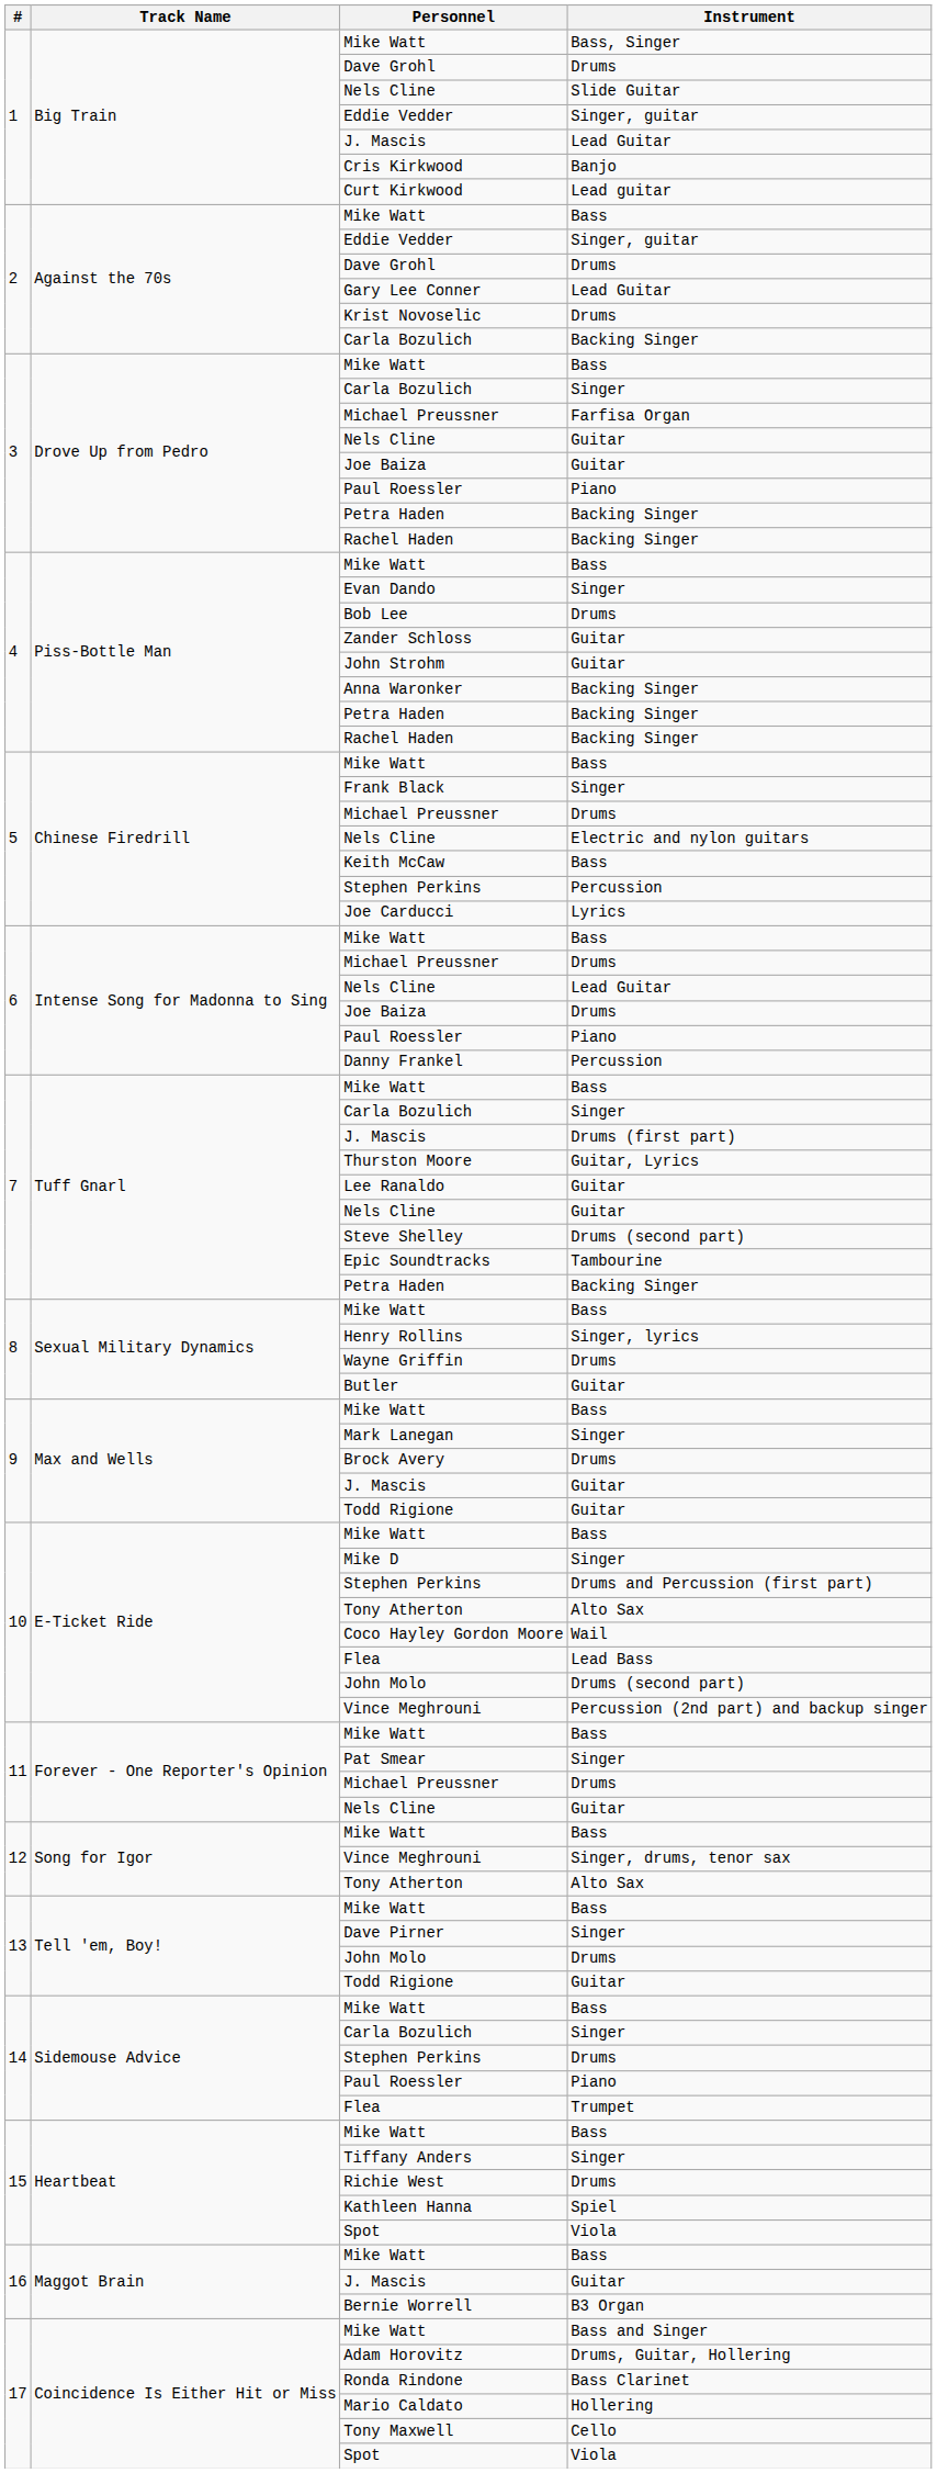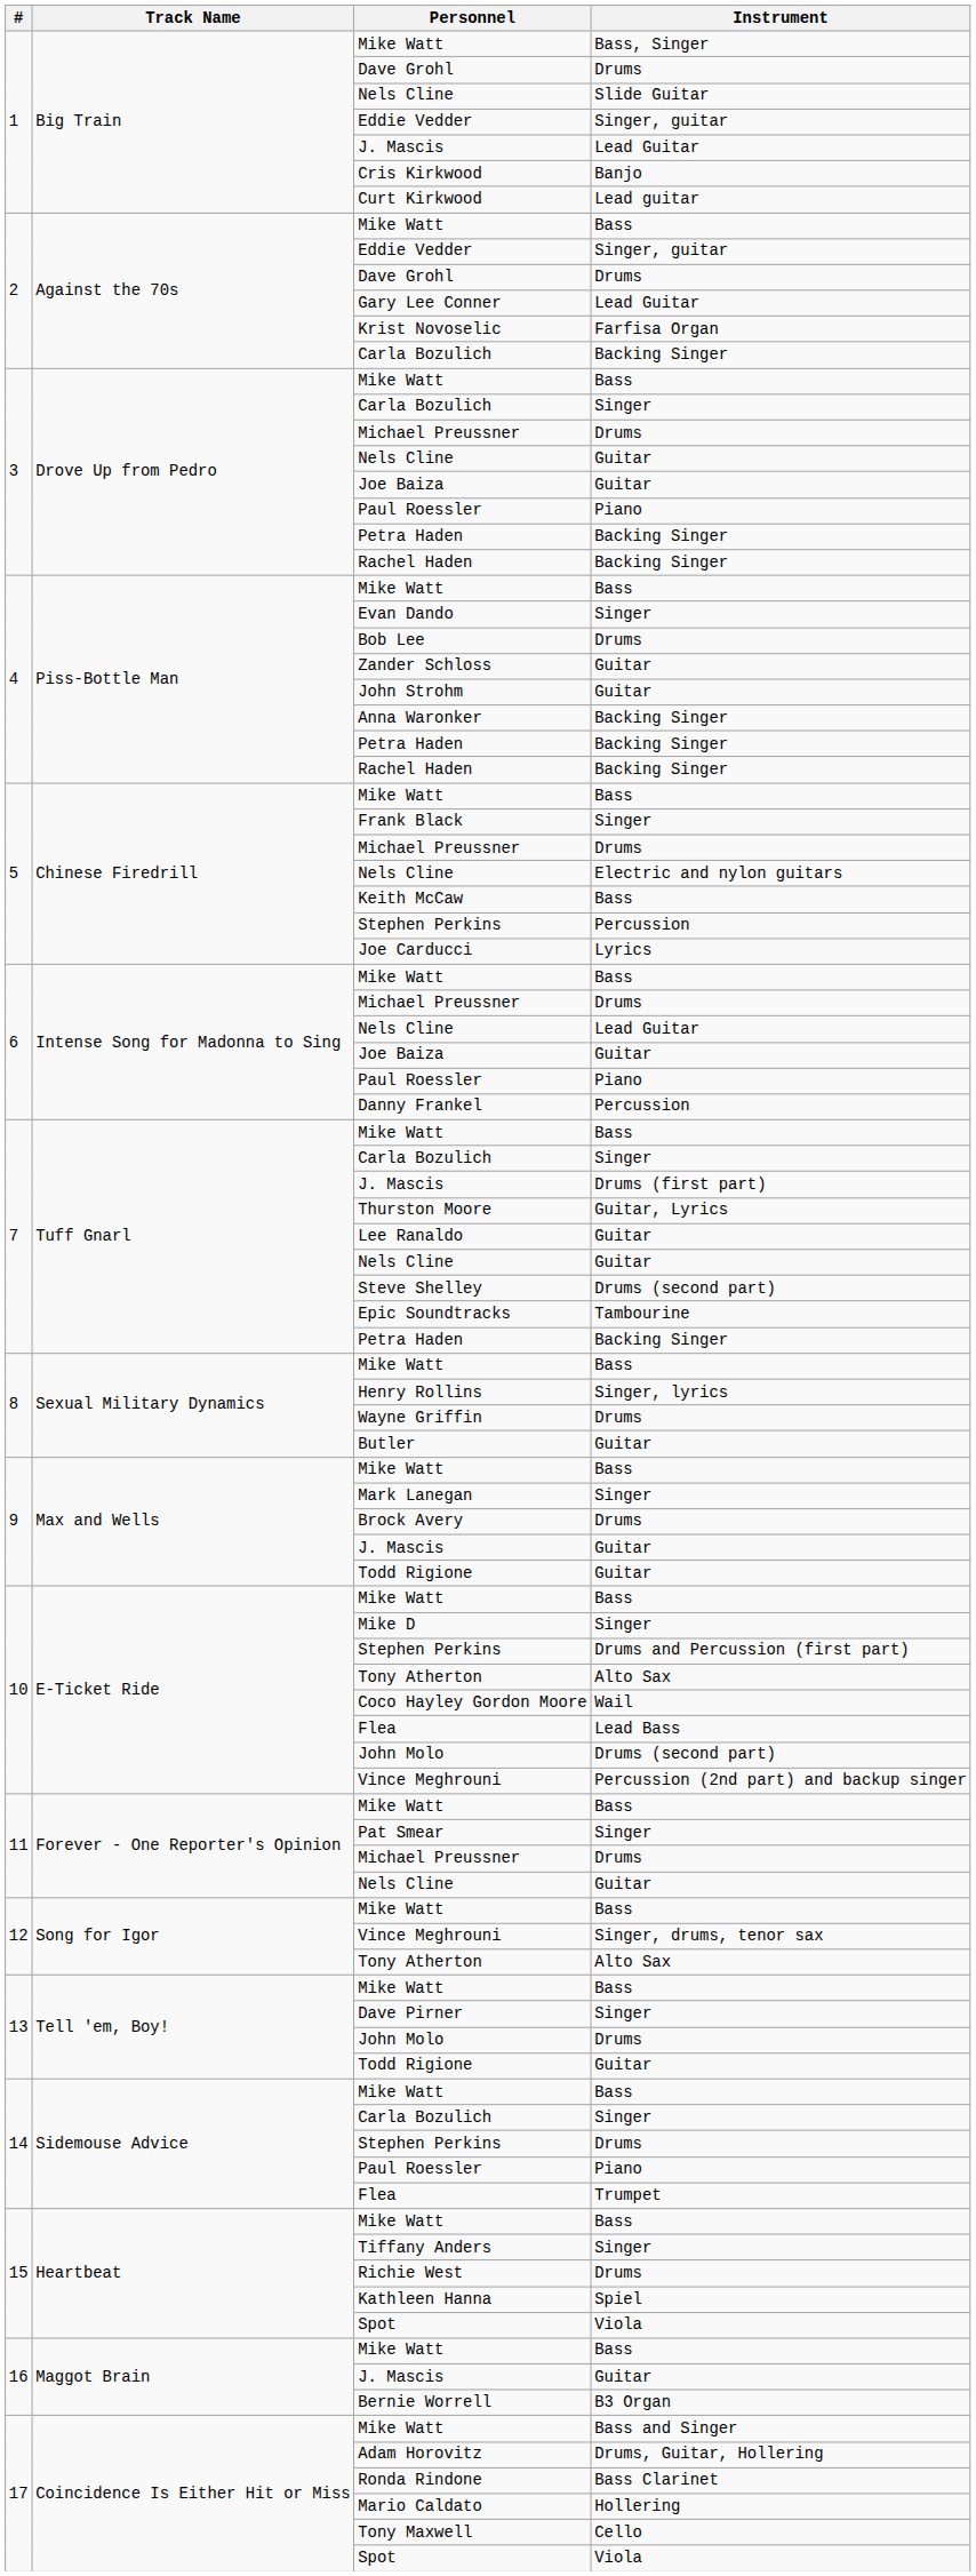Krist Novoselic | Instrument: Drums -> Farfisa Organ
3 / Michael Preussner | Instrument: Farfisa Organ -> Drums
6 / Joe Baiza | Instrument: Drums -> Guitar
